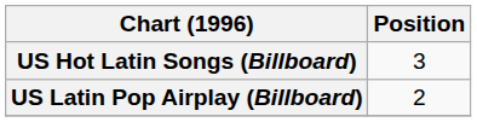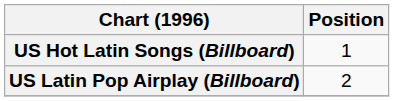US Hot Latin Songs (Billboard) | Position: 3 -> 1
